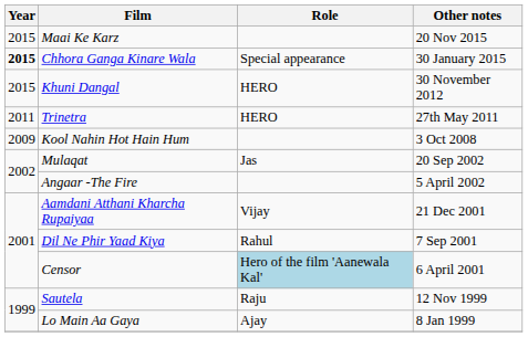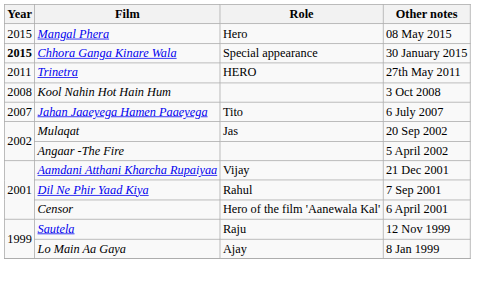- row: 2015 | Maai Ke Karz | 20 Nov 2015
+ row: 2015 | Mangal Phera | Hero | 08 May 2015
- row: 2015 | Khuni Dangal | HERO | 30 November 2012
Kool Nahin Hot Hain Hum | Year: 2009 -> 2008
+ row: 2007 | Jahan Jaaeyega Hamen Paaeyega | Tito | 6 July 2007
Censor | Role: lightblue background -> no background
